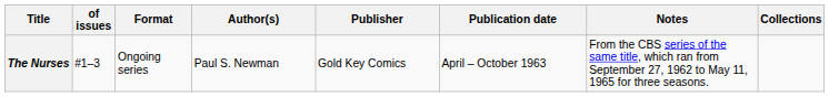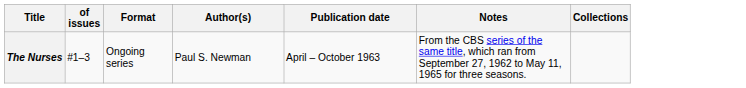- column: Publisher | Gold Key Comics
